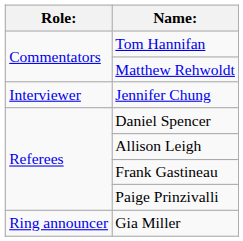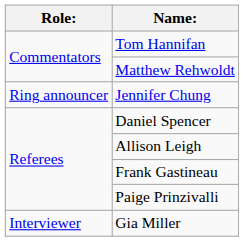Jennifer Chung | Role:: Interviewer -> Ring announcer
Gia Miller | Role:: Ring announcer -> Interviewer
